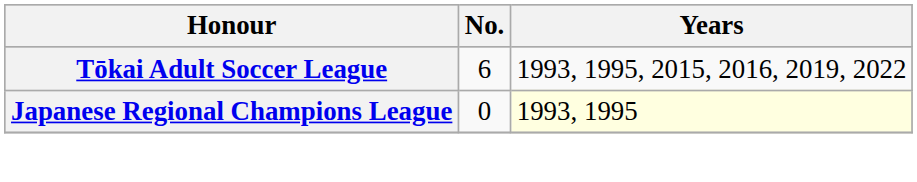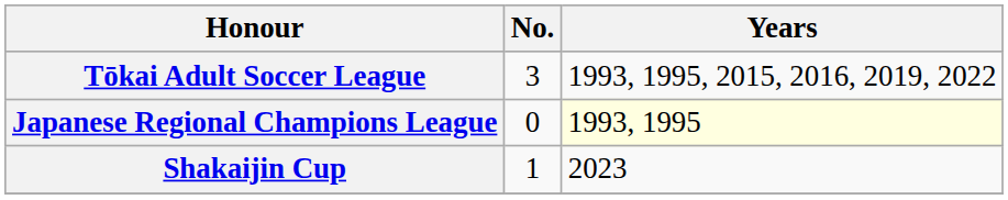Tōkai Adult Soccer League | No.: 6 -> 3
+ row: Shakaijin Cup | 1 | 2023
